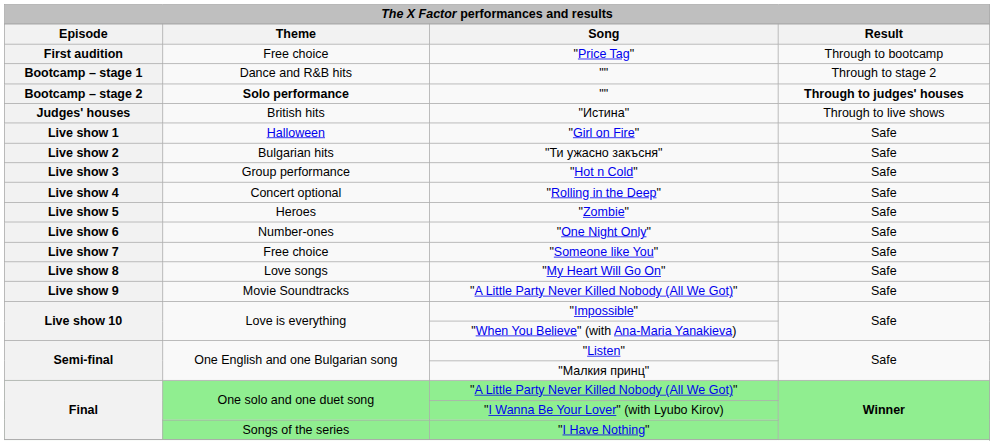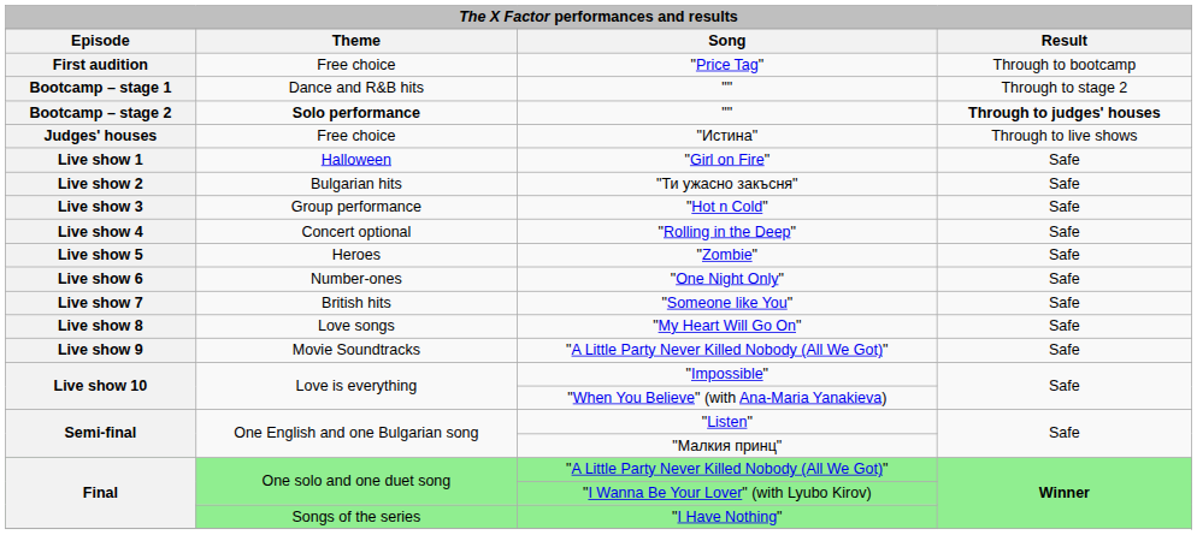"Истина" | Theme: British hits -> Free choice
"Someone like You" | Theme: Free choice -> British hits
